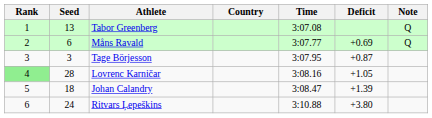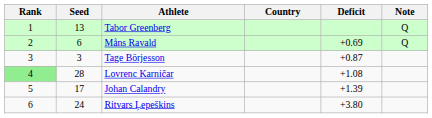- column: Time | 3:07.08 | 3:07.77 | 3:07.95 | 3:08.16 | 3:08.47 | 3:10.88
Lovrenc Karničar | Deficit: +1.05 -> +1.08
Johan Calandry | Seed: 18 -> 17
